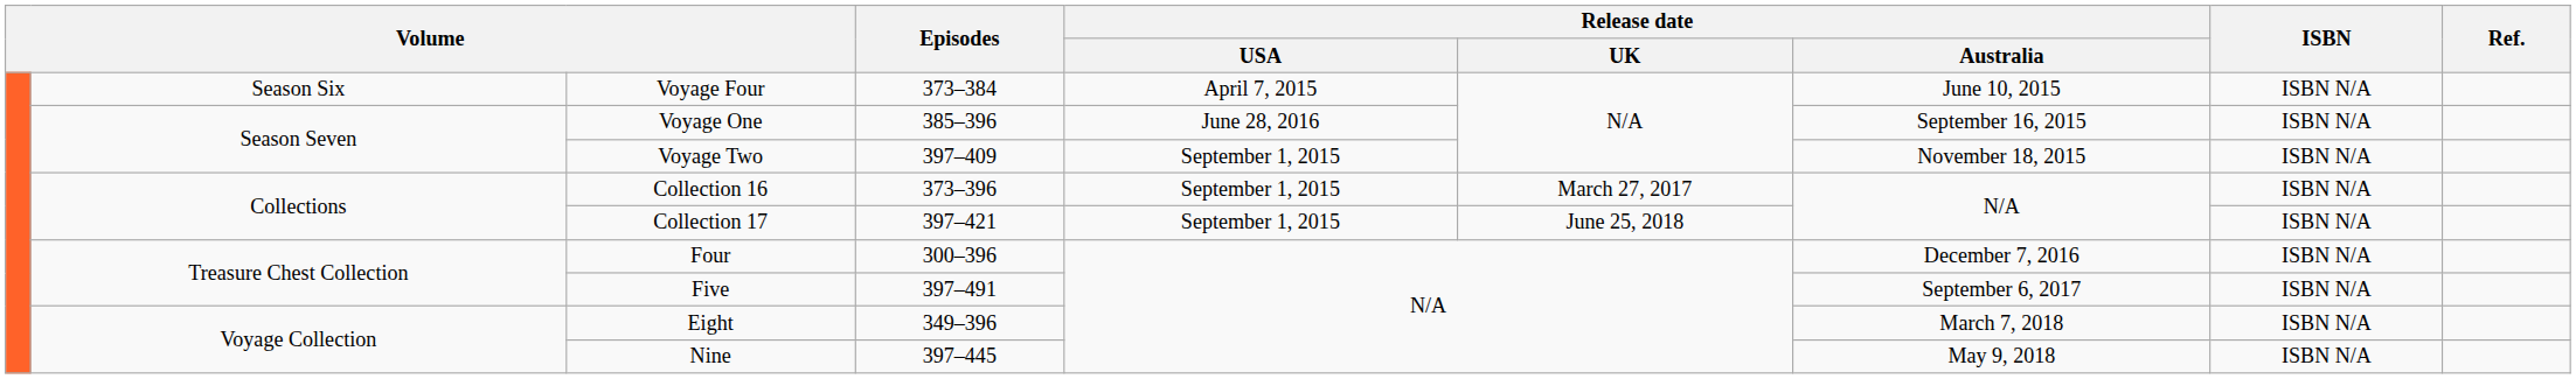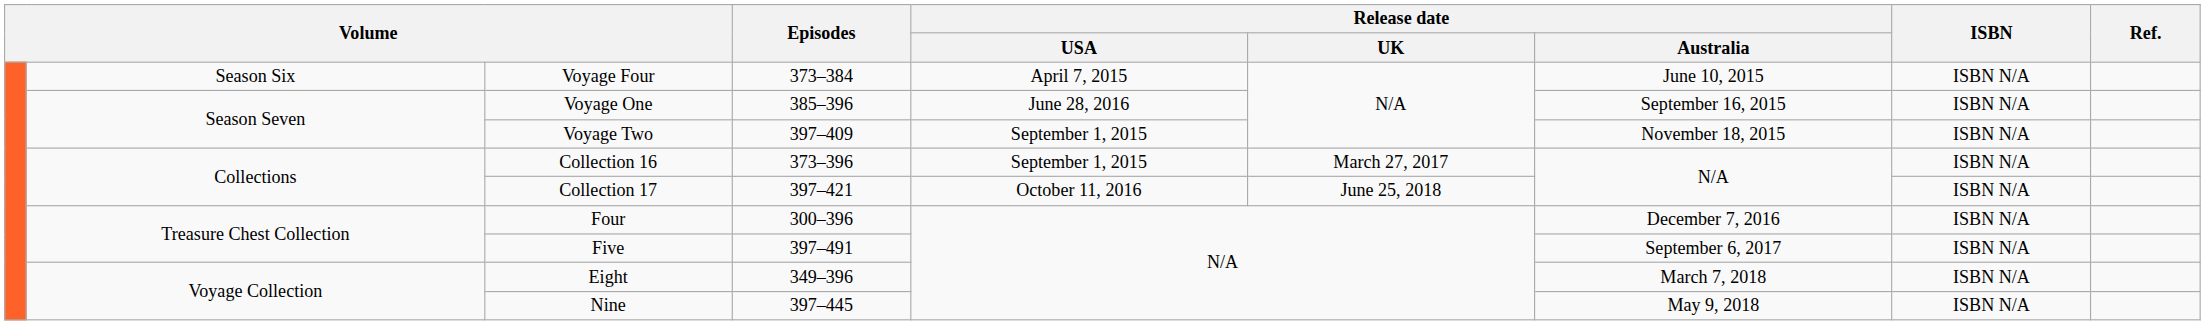Collection 17 | Release date / USA: September 1, 2015 -> October 11, 2016
